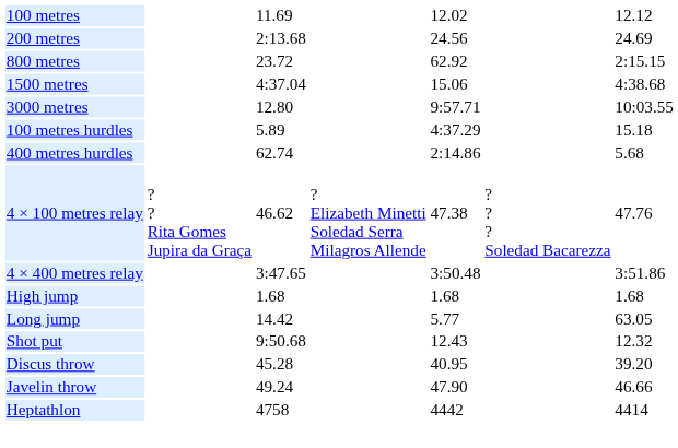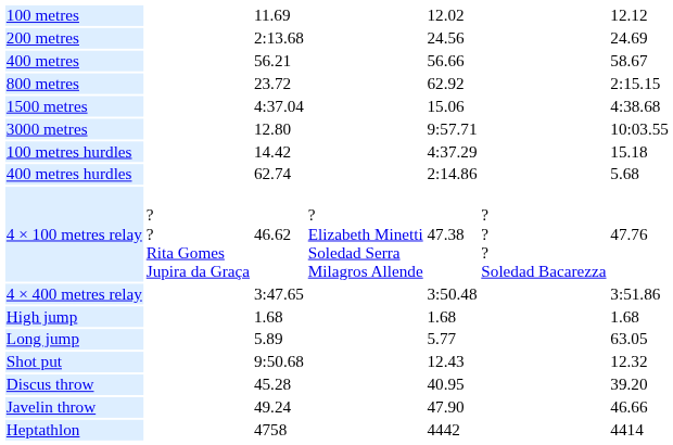+ row: 400 metres | 56.21 | 56.66 | 58.67
100 metres hurdles | column 3: 5.89 -> 14.42
Long jump | column 3: 14.42 -> 5.89
